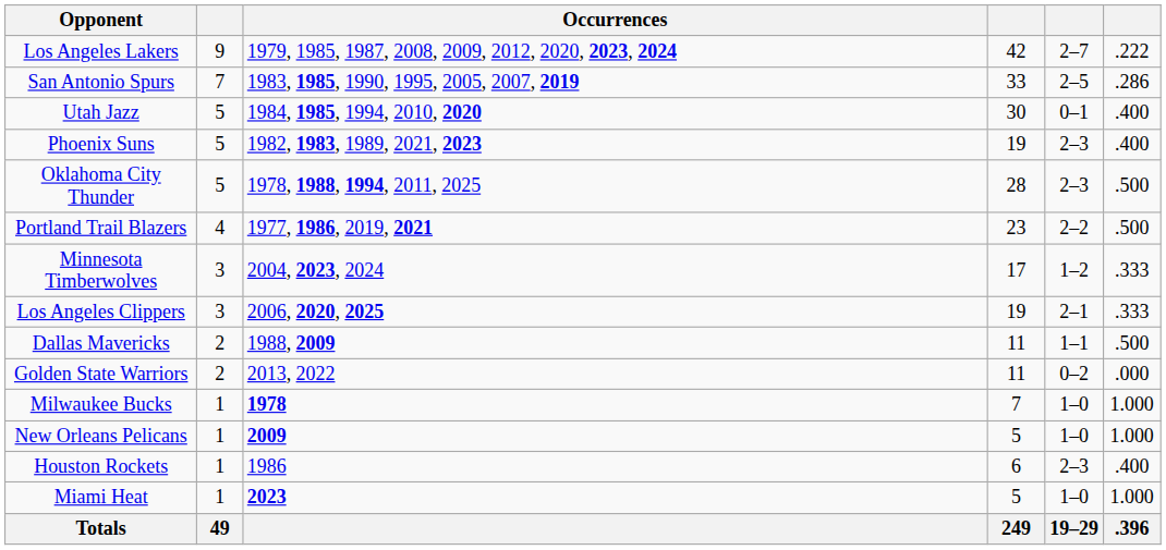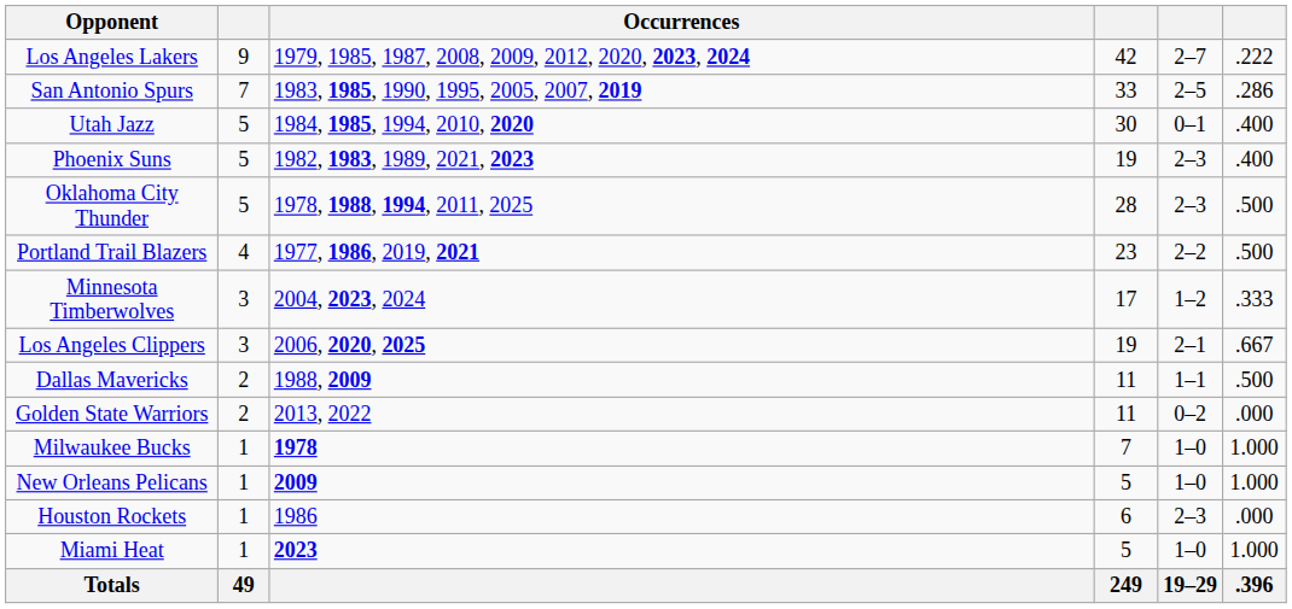Los Angeles Clippers | column 6: .333 -> .667
Houston Rockets | column 6: .400 -> .000
